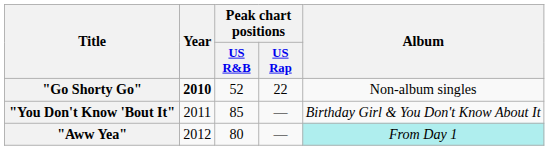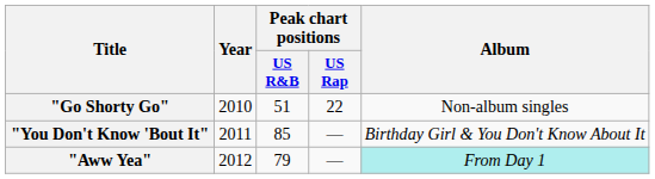"Go Shorty Go" | Year: bold -> normal
"Go Shorty Go" | Peak chart positions / US R&B: 52 -> 51
"Aww Yea" | Peak chart positions / US R&B: 80 -> 79
